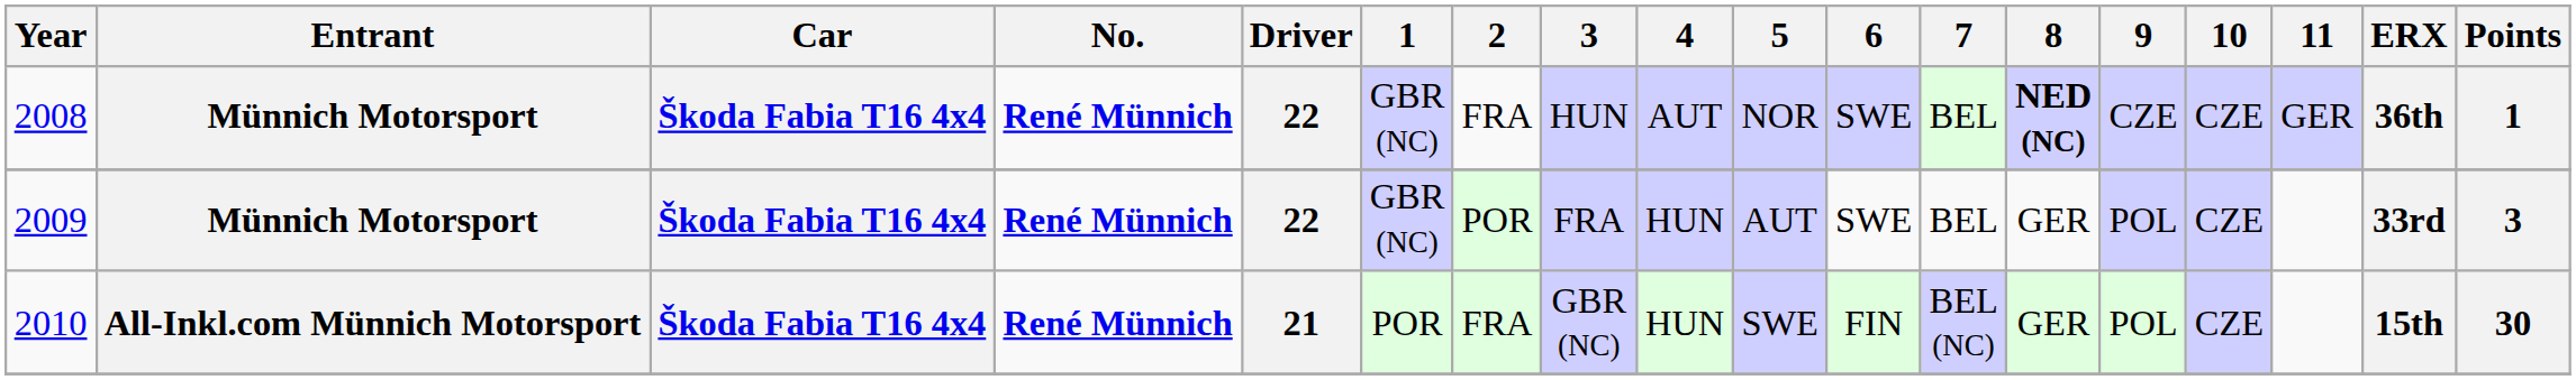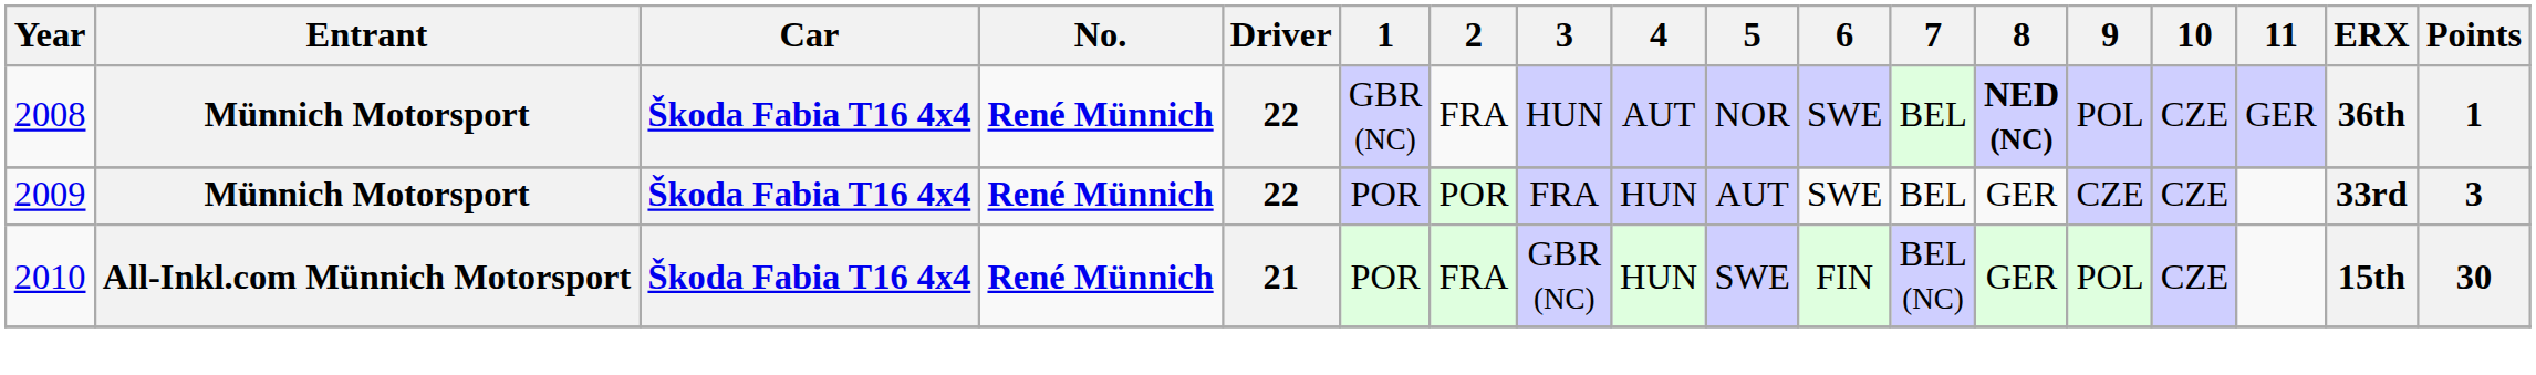2008 | 9: CZE -> POL
2009 | 1: GBR (NC) -> POR
2009 | 9: POL -> CZE
